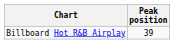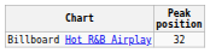Billboard Hot R&B Airplay | Peak position: 39 -> 32
